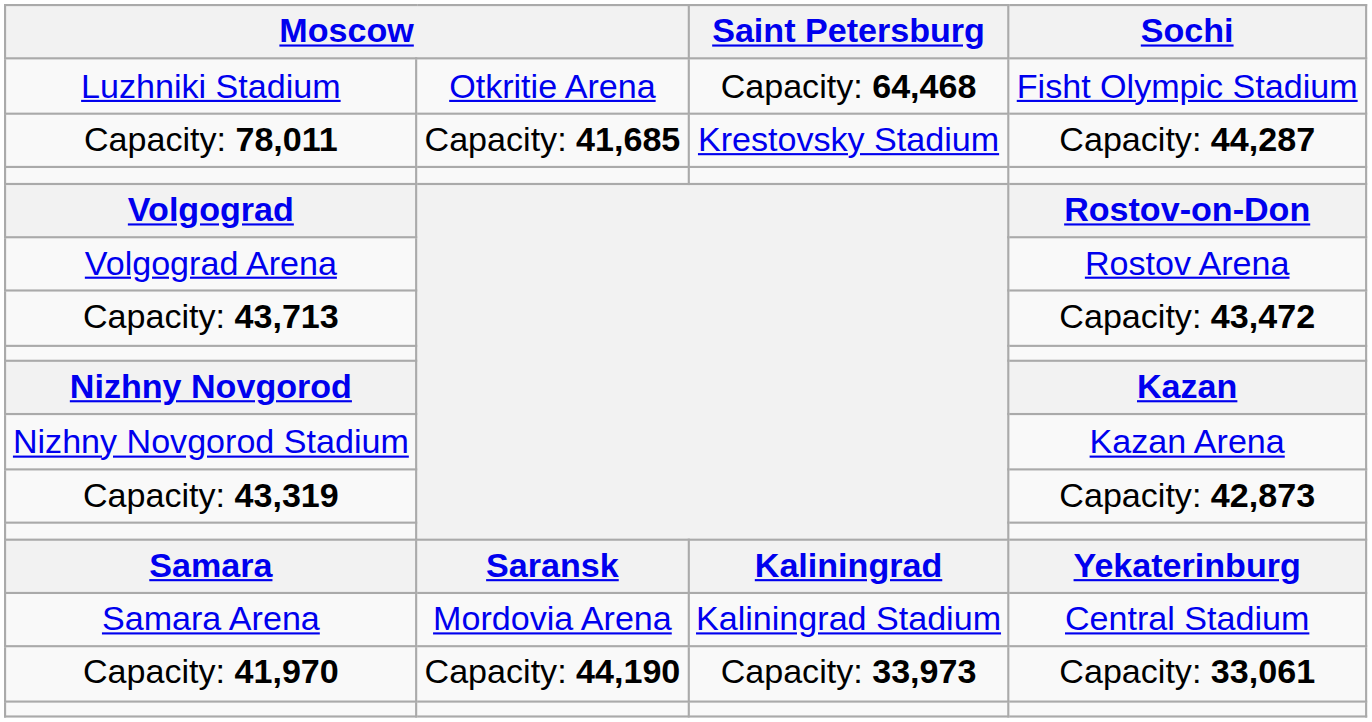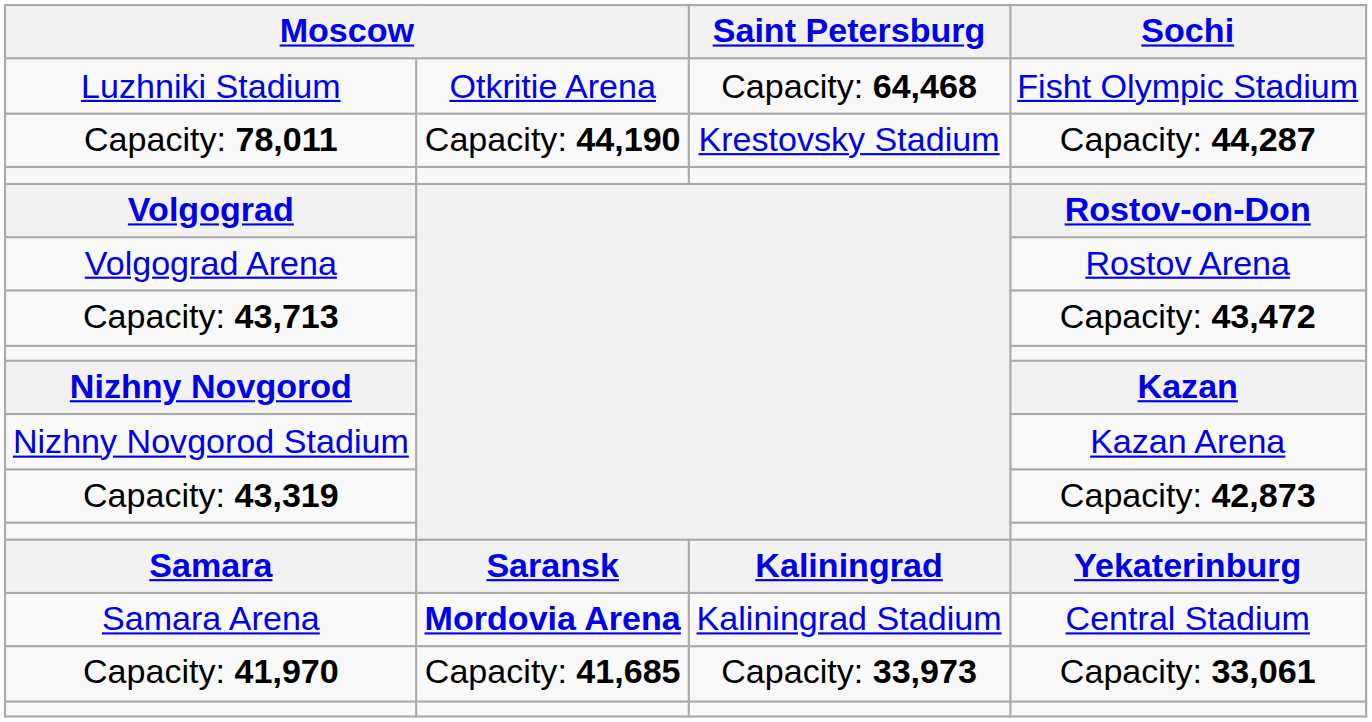Capacity: 78,011 | column 2: Capacity: 41,685 -> Capacity: 44,190
Samara Arena | column 2: normal -> bold
Capacity: 41,970 | column 2: Capacity: 44,190 -> Capacity: 41,685
